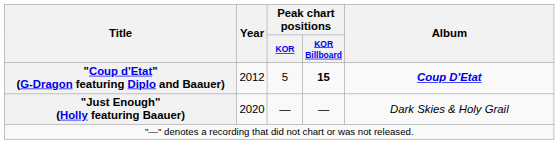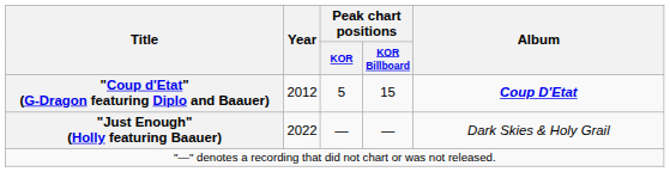"Coup d'Etat" (G-Dragon featuring Diplo and Baauer) | Peak chart positions / KOR Billboard: bold -> normal
"Just Enough" (Holly featuring Baauer) | Year: 2020 -> 2022
